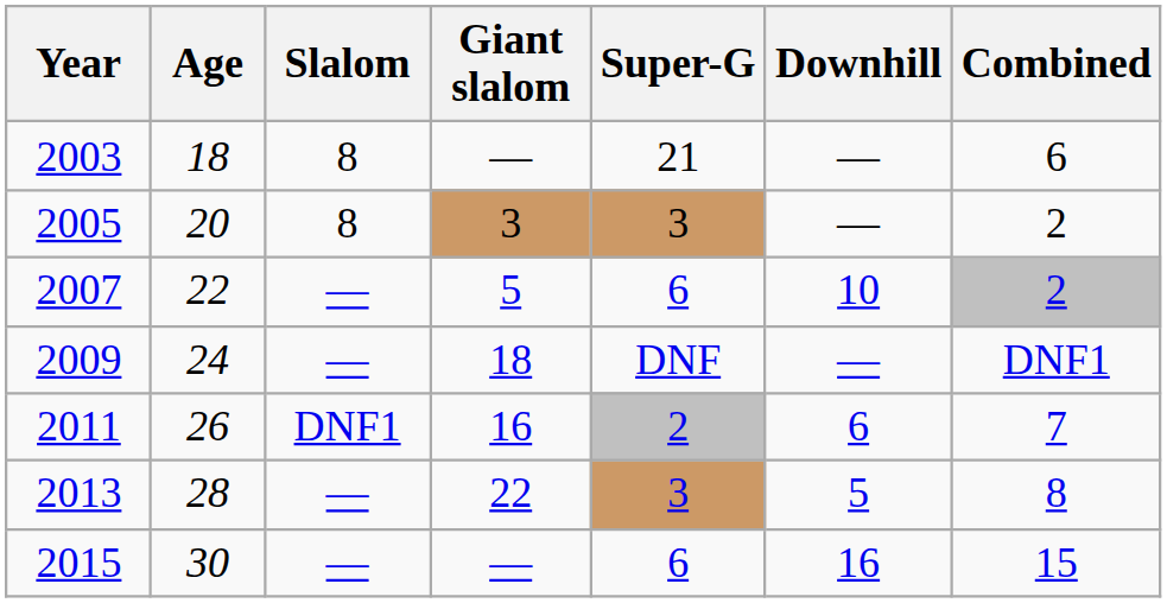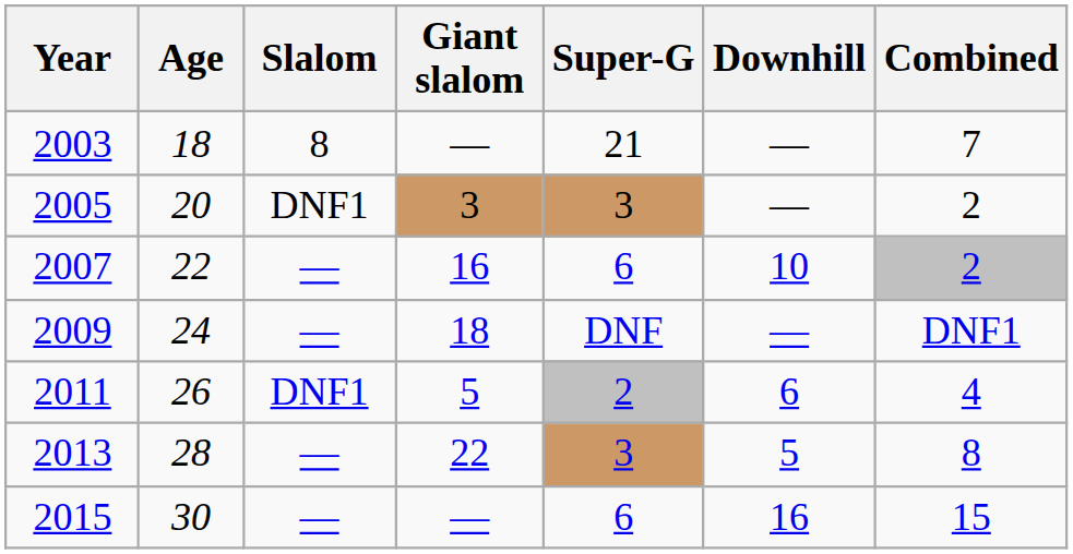2003 | Combined: 6 -> 7
2005 | Slalom: 8 -> DNF1
2007 | Giant slalom: 5 -> 16
2011 | Giant slalom: 16 -> 5
2011 | Combined: 7 -> 4
